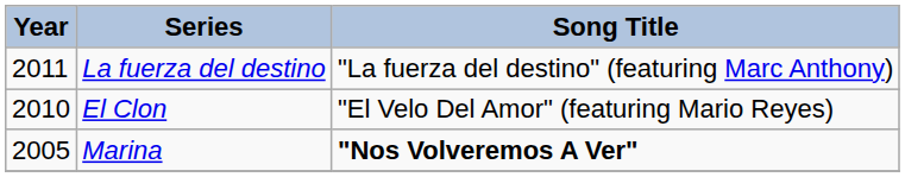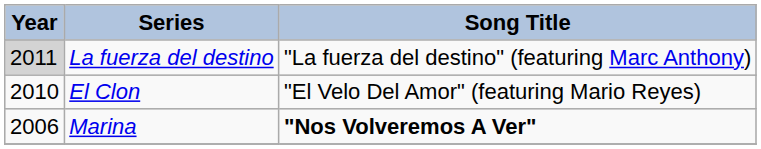La fuerza del destino | Year: no background -> lightgrey background
Marina | Year: 2005 -> 2006
